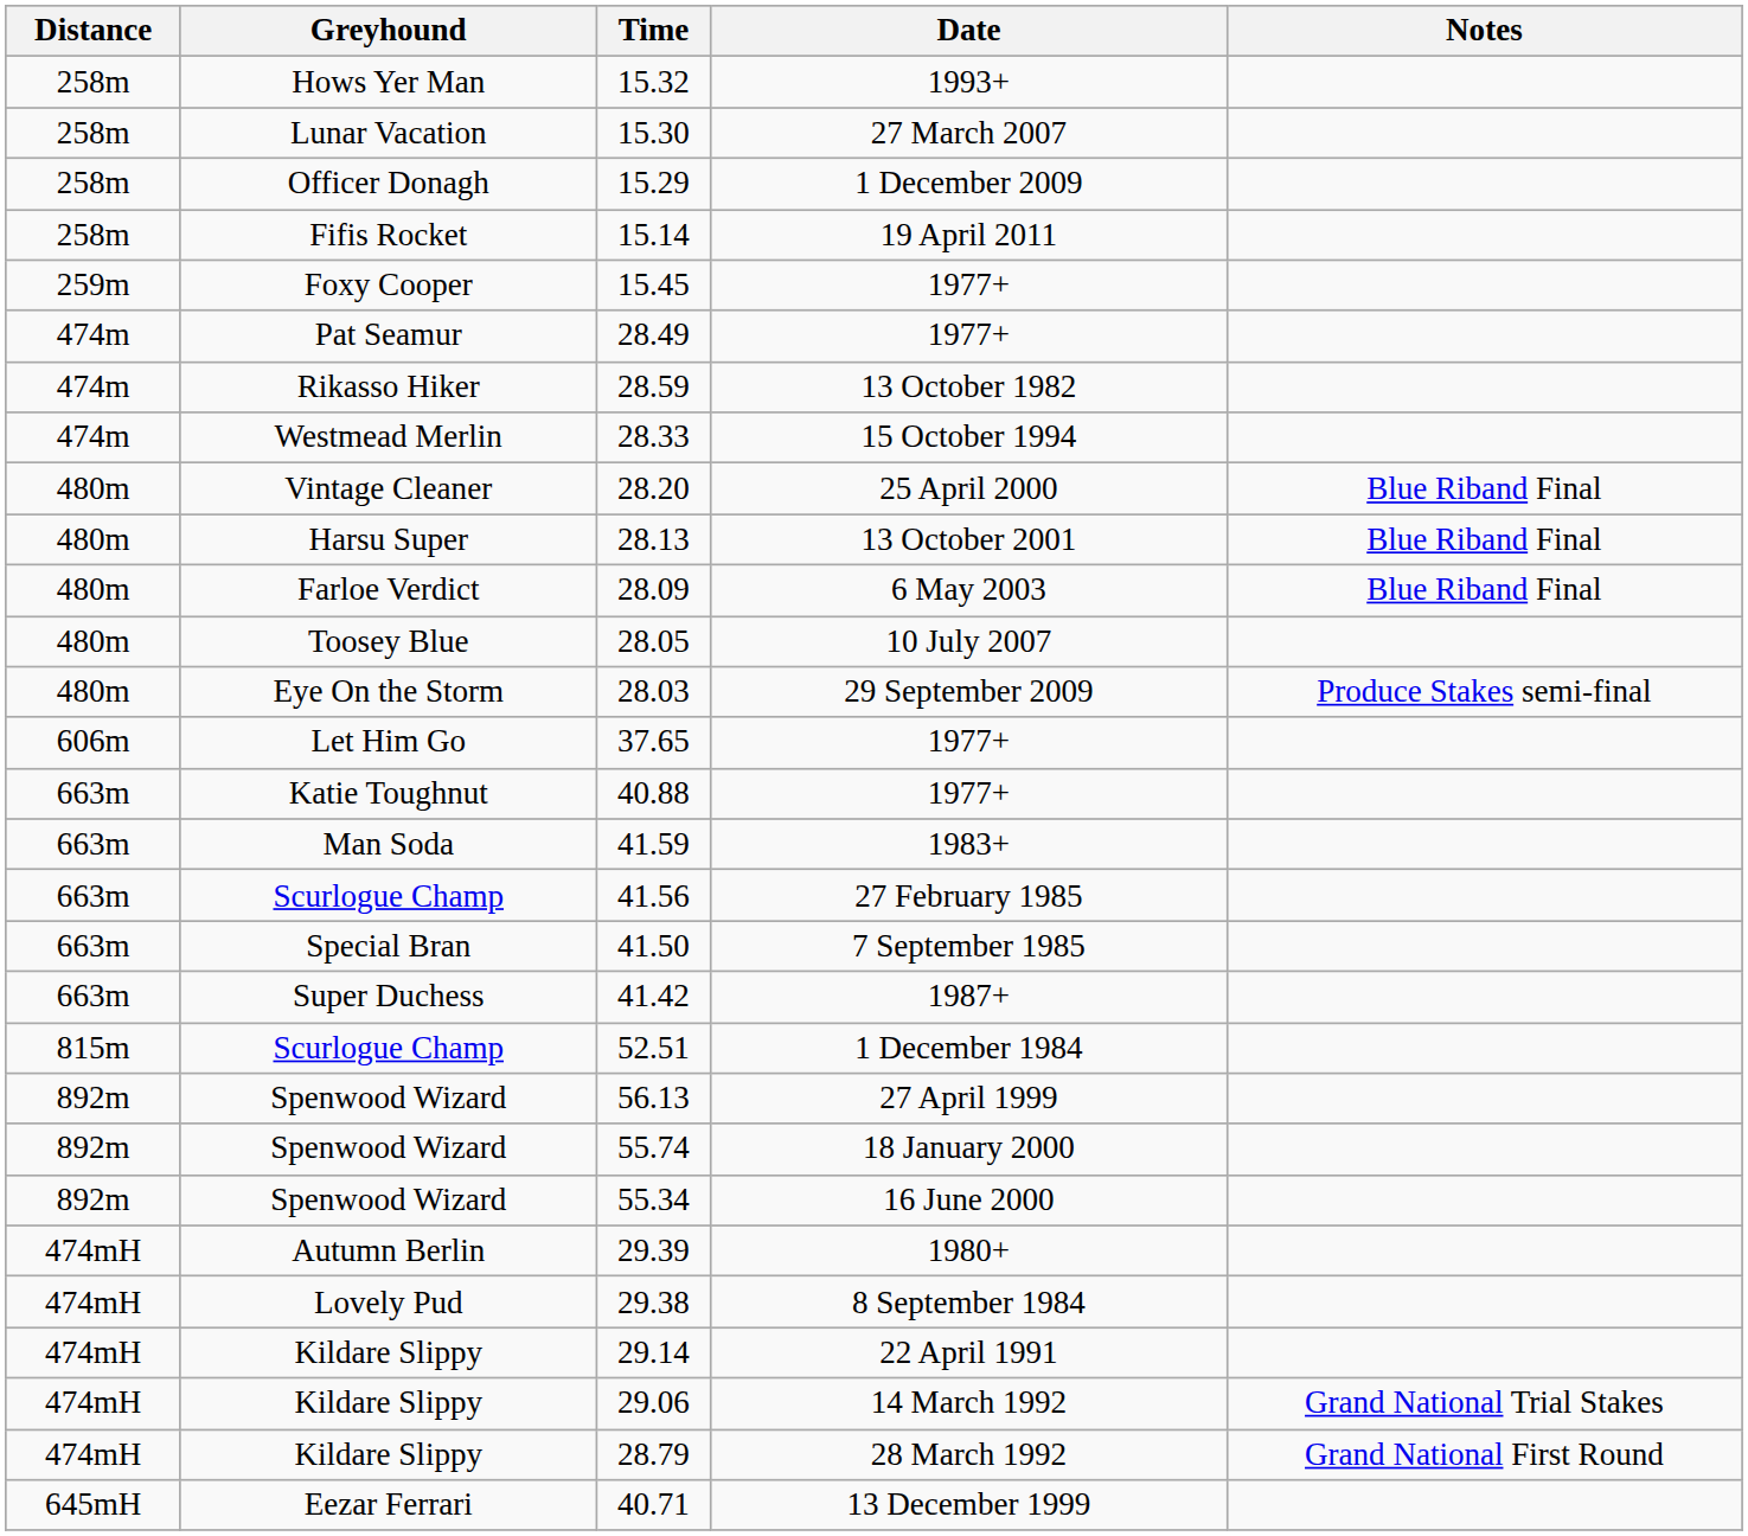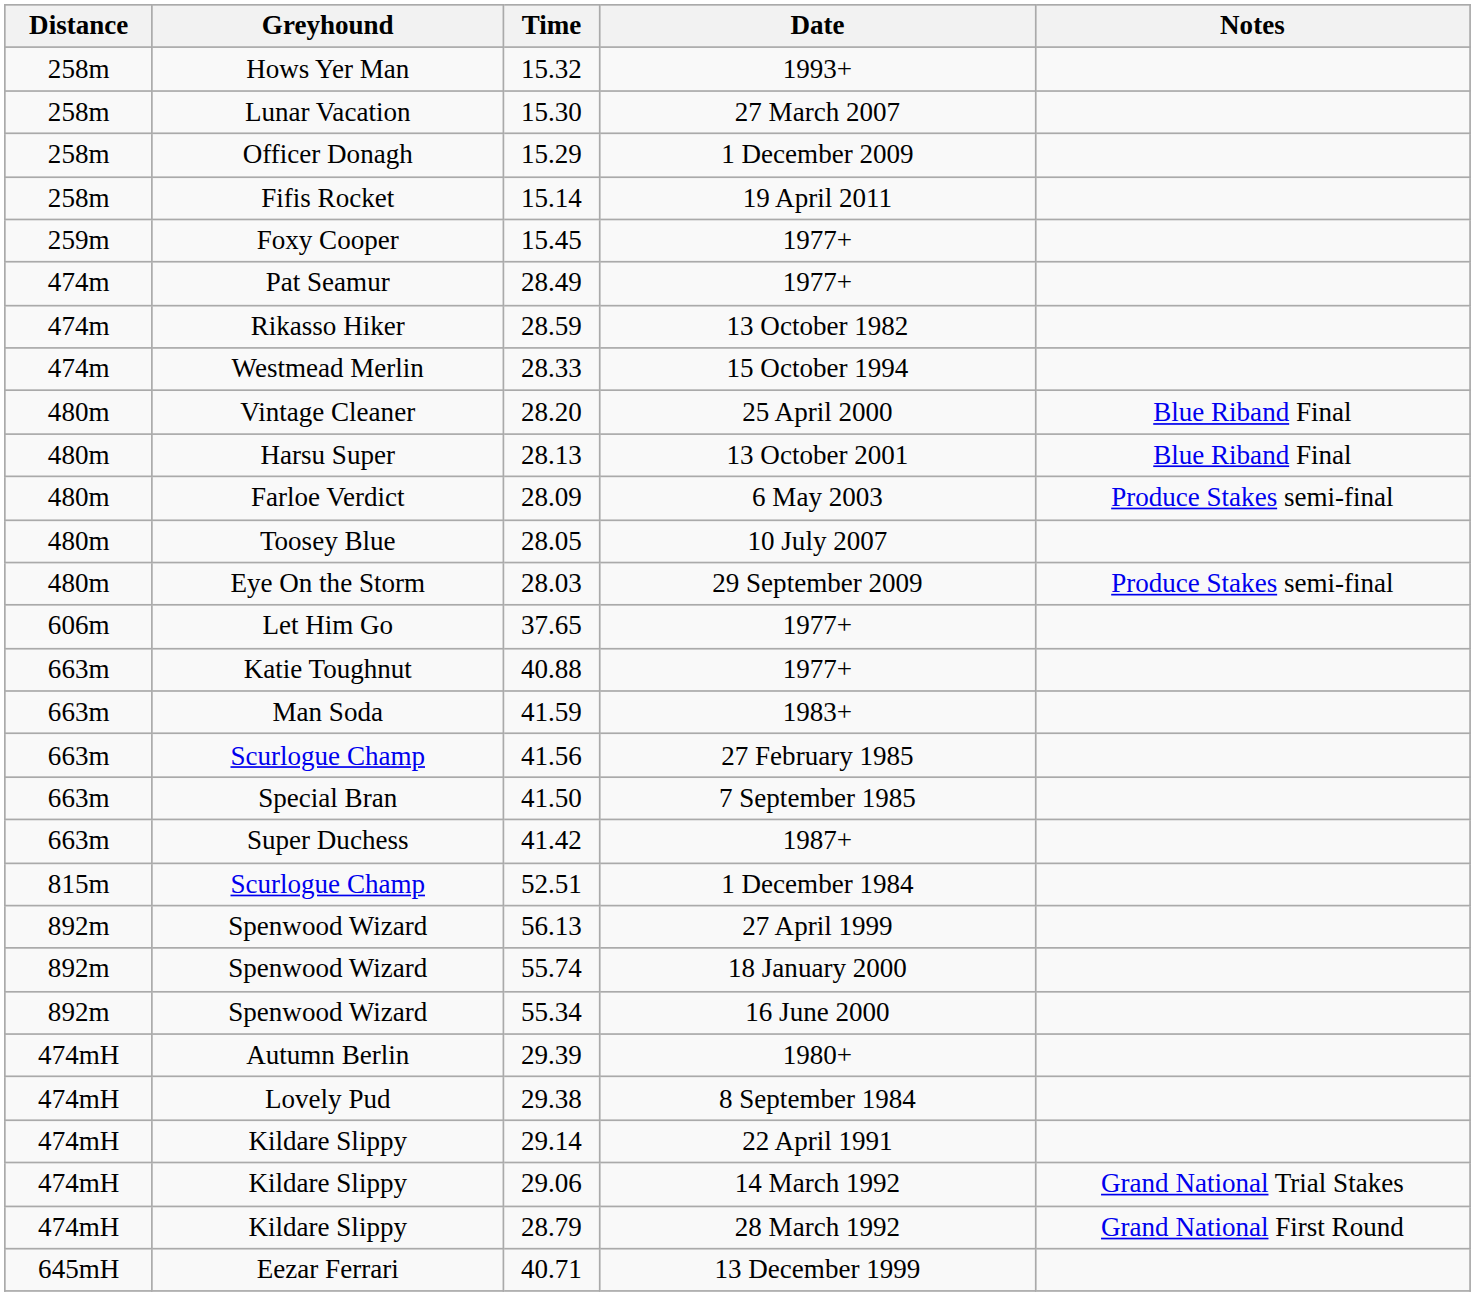28.09 | Notes: Blue Riband Final -> Produce Stakes semi-final
